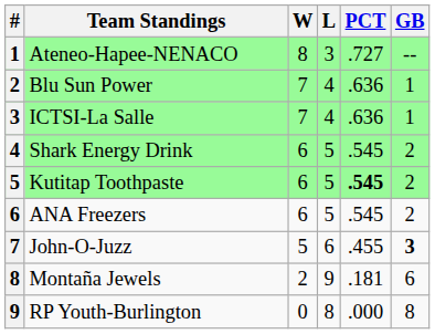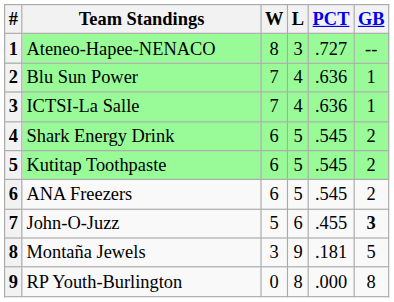Kutitap Toothpaste | PCT: bold -> normal
Montaña Jewels | W: 2 -> 3
Montaña Jewels | GB: 6 -> 5
